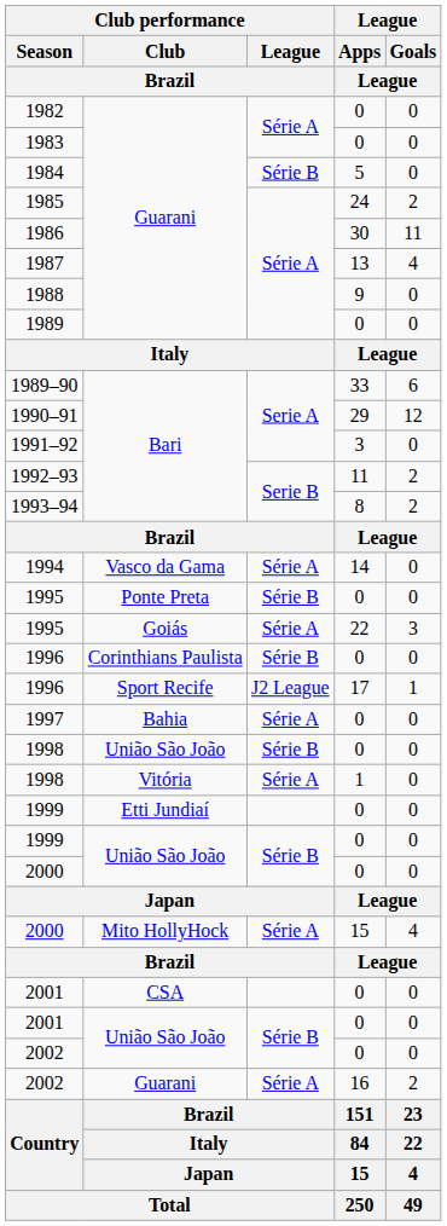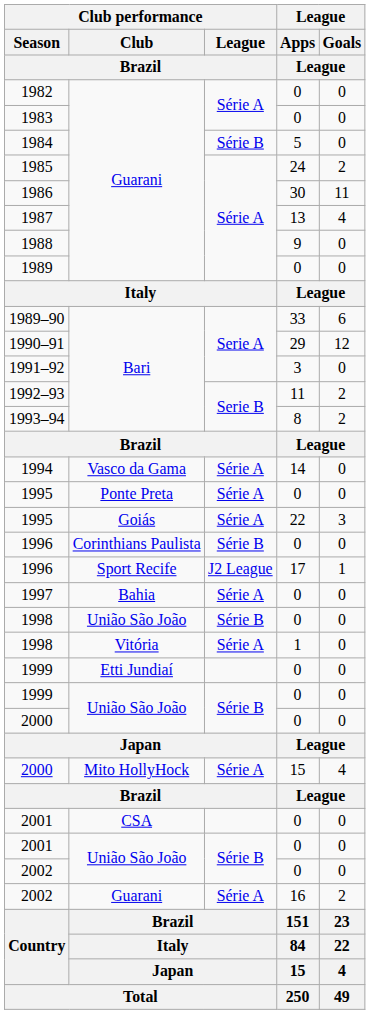1995 / Ponte Preta | Club performance / League / Brazil: Série B -> Série A
